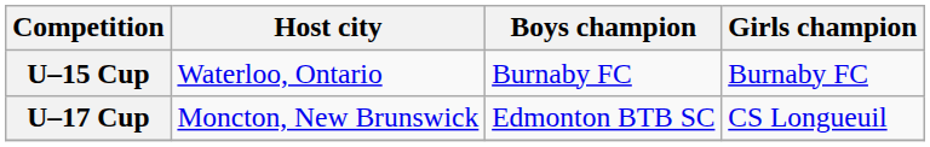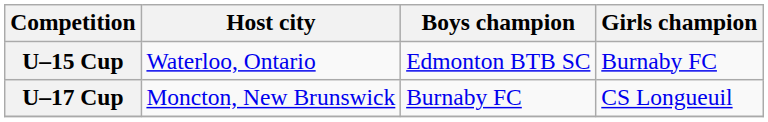U–15 Cup | Boys champion: Burnaby FC -> Edmonton BTB SC
U–17 Cup | Boys champion: Edmonton BTB SC -> Burnaby FC
